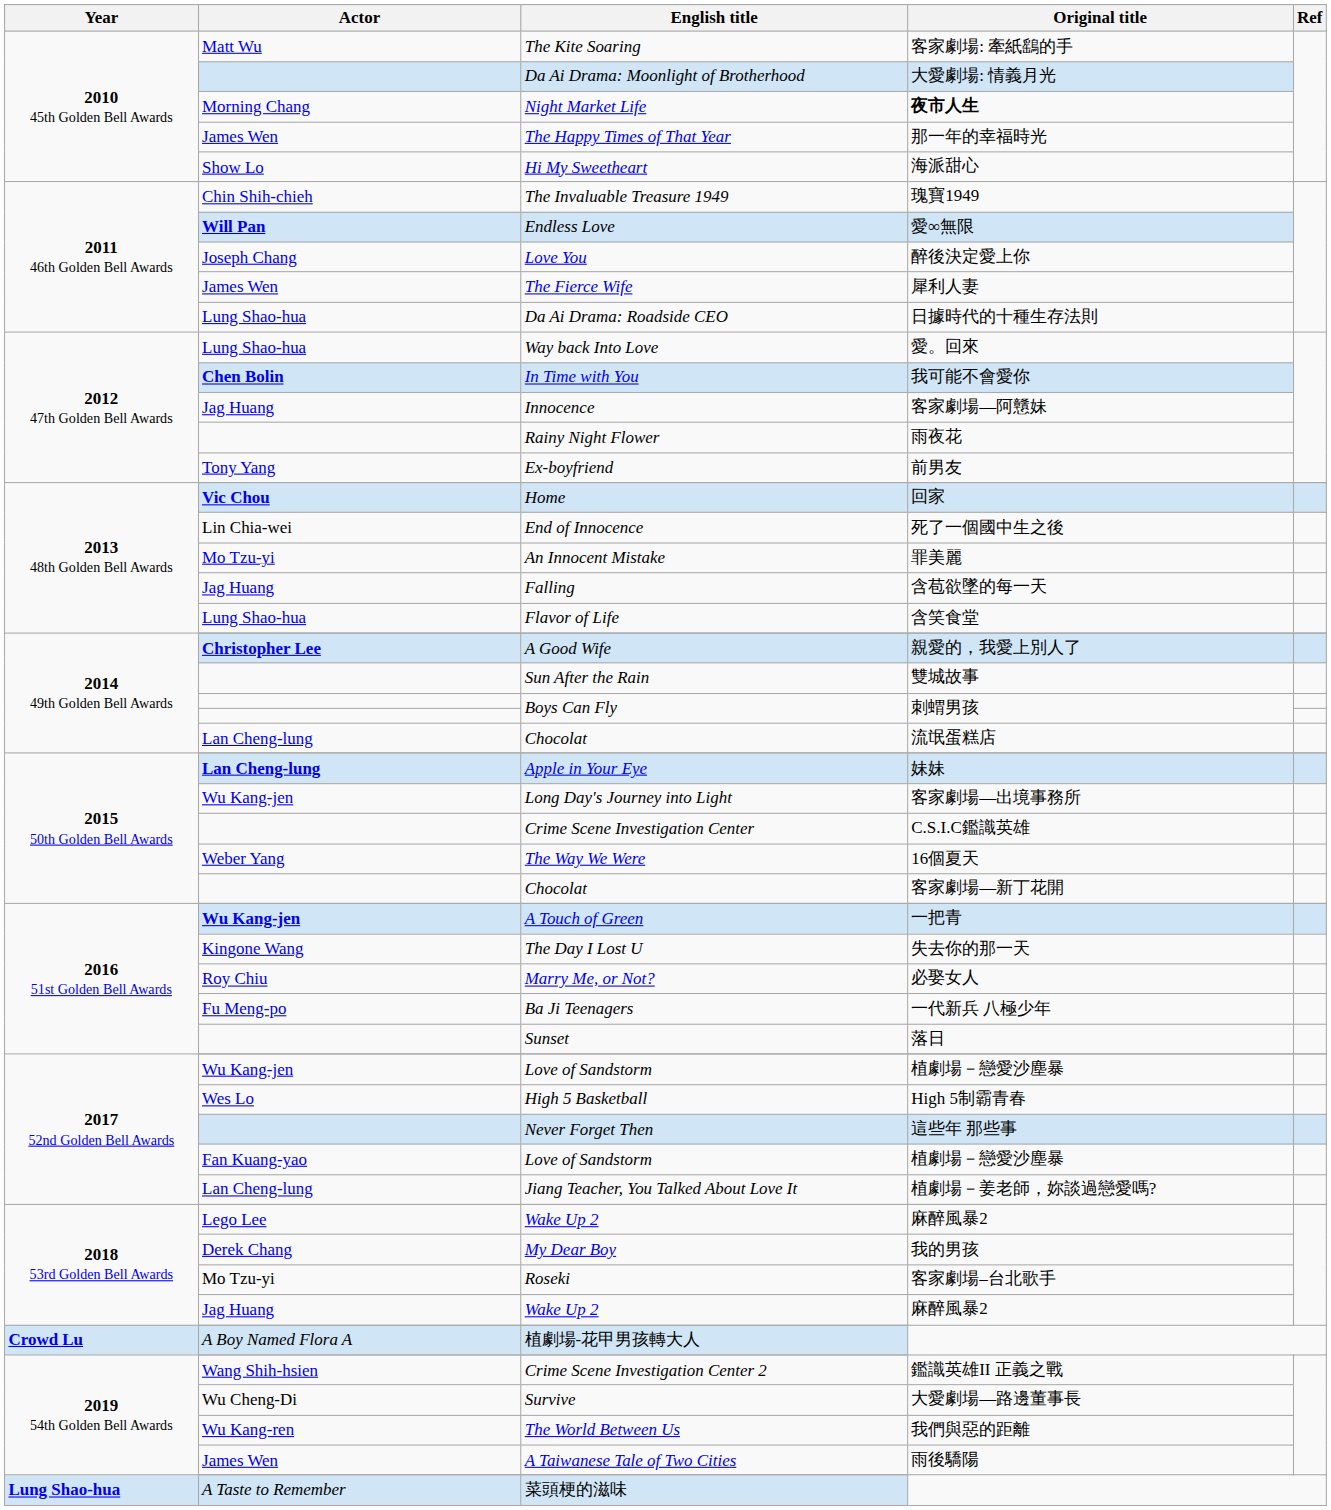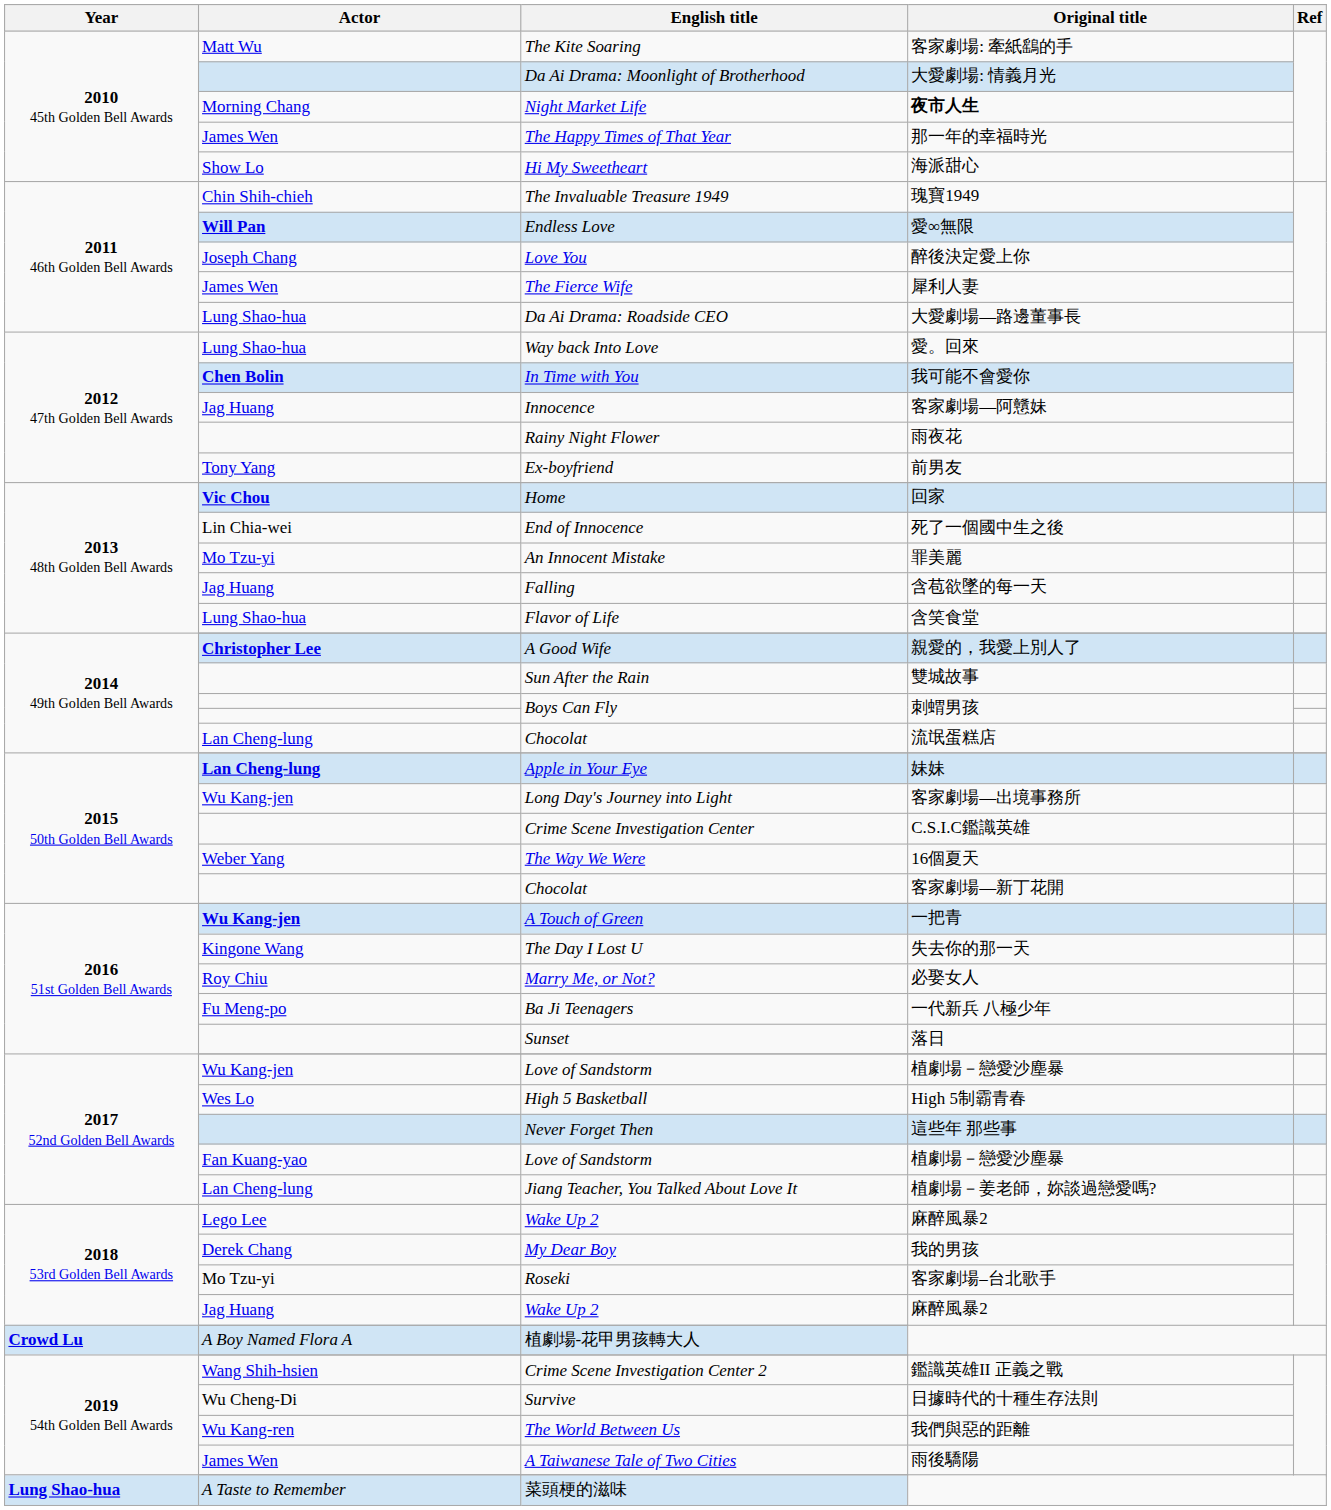Da Ai Drama: Roadside CEO | Original title: 日據時代的十種生存法則 -> 大愛劇場—路邊董事長
Survive | Original title: 大愛劇場—路邊董事長 -> 日據時代的十種生存法則
